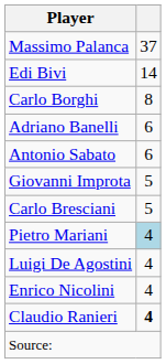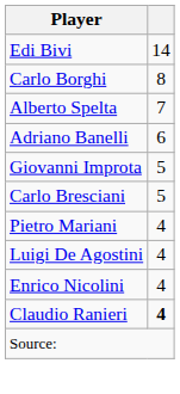- row: Massimo Palanca | 37
+ row: Alberto Spelta | 7
- row: Antonio Sabato | 6
Pietro Mariani | column 2: lightblue background -> no background
